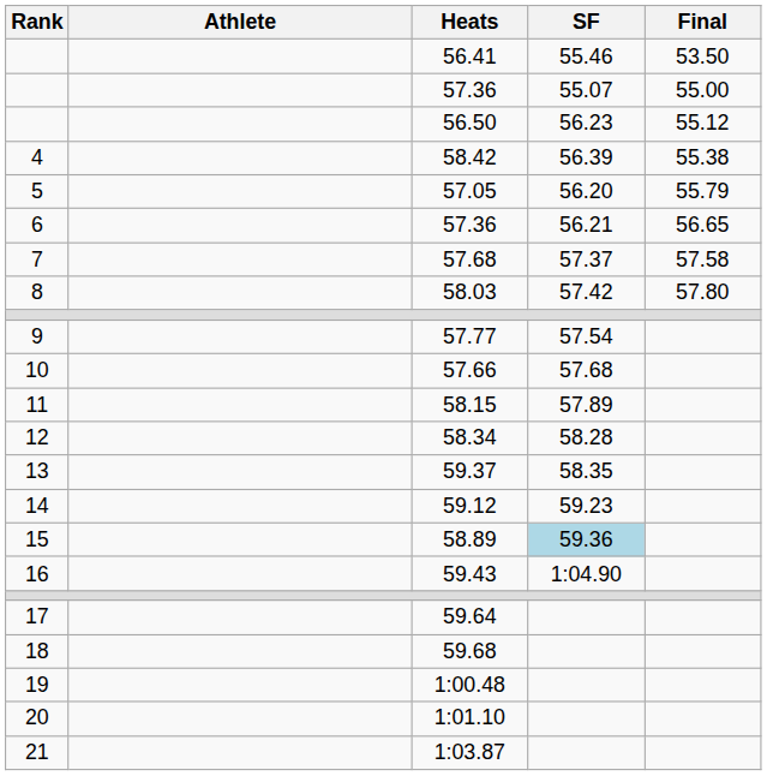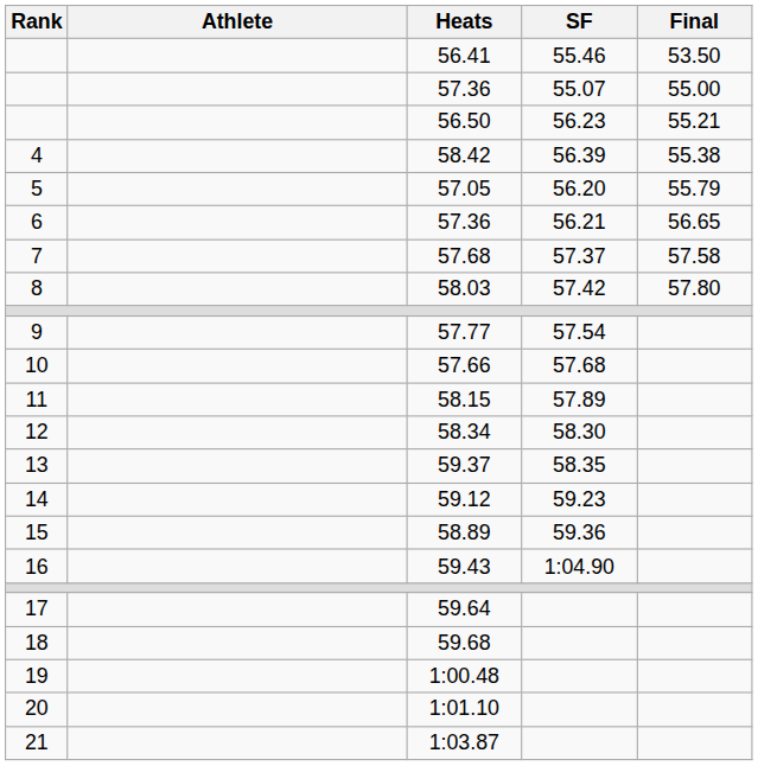56.50 | Final: 55.12 -> 55.21
58.34 | SF: 58.28 -> 58.30
58.89 | SF: lightblue background -> no background
